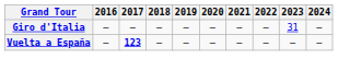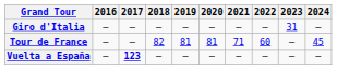+ row: Tour de France | — | — | 82 | 81 | 81 | 71 | 60 | — | 45
